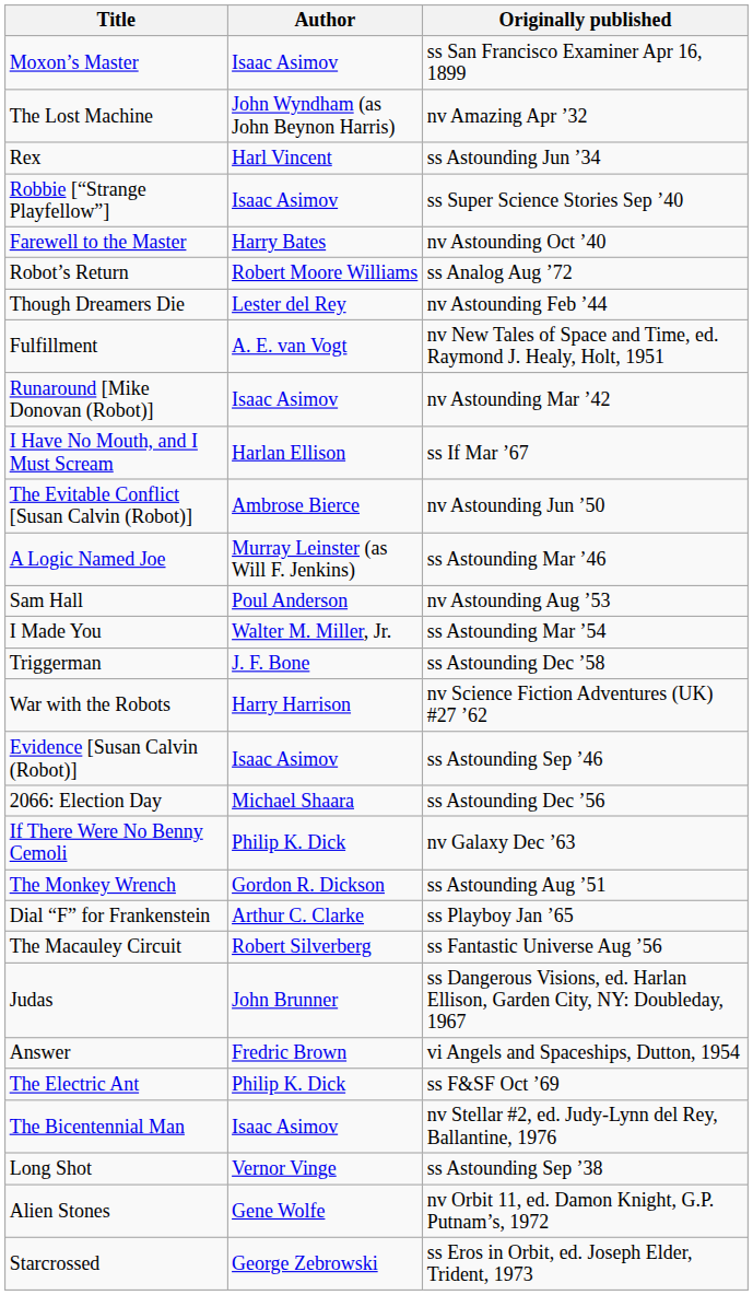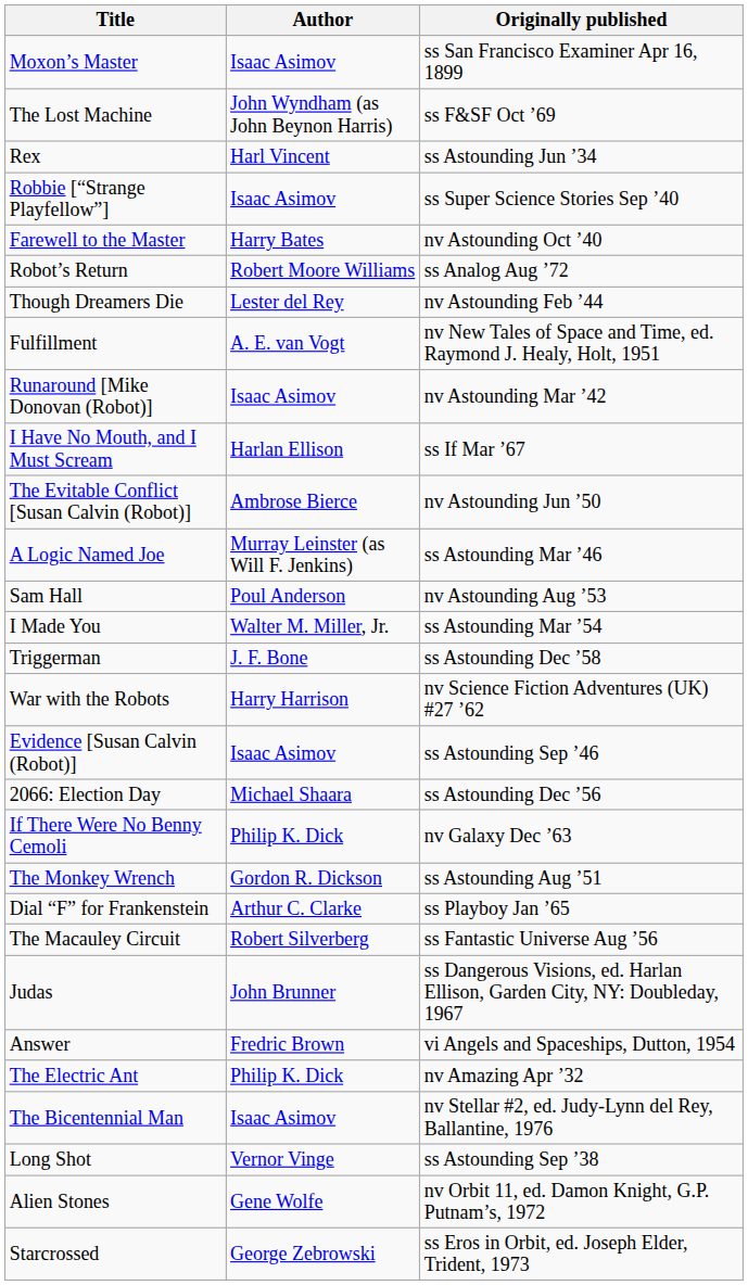The Lost Machine | Originally published: nv Amazing Apr ’32 -> ss F&SF Oct ’69
The Electric Ant | Originally published: ss F&SF Oct ’69 -> nv Amazing Apr ’32
